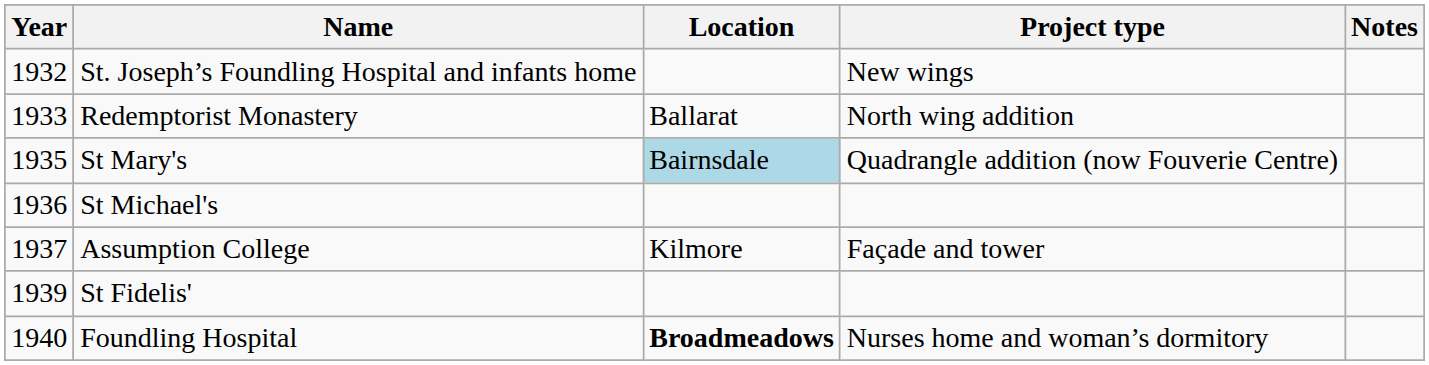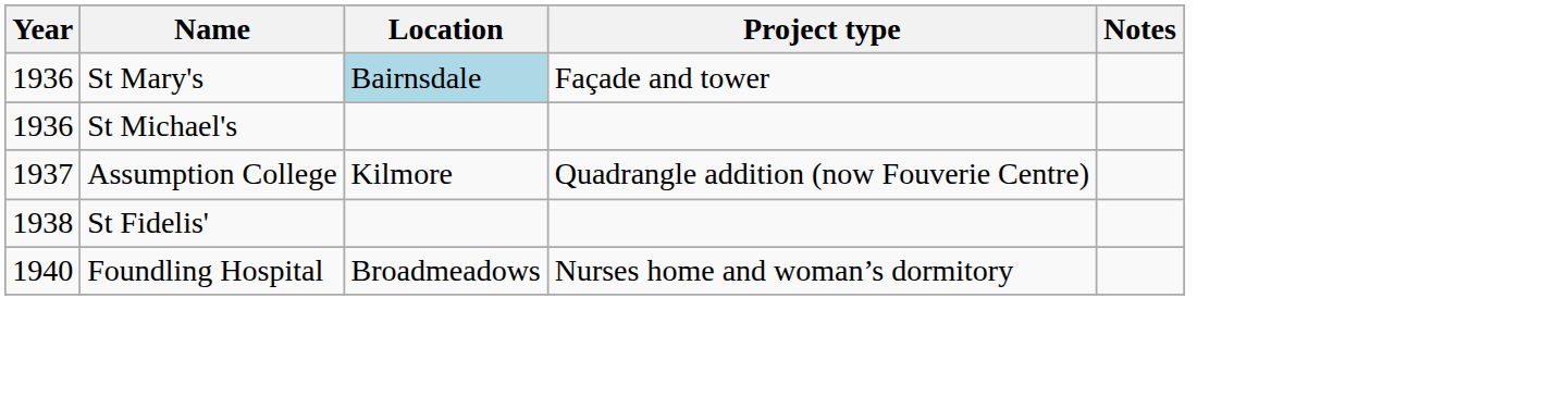- row: 1932 | St. Joseph’s Foundling Hospital and infants home | New wings
- row: 1933 | Redemptorist Monastery | Ballarat | North wing addition
St Mary's | Year: 1935 -> 1936
St Mary's | Project type: Quadrangle addition (now Fouverie Centre) -> Façade and tower
Assumption College | Project type: Façade and tower -> Quadrangle addition (now Fouverie Centre)
St Fidelis' | Year: 1939 -> 1938
Foundling Hospital | Location: bold -> normal
